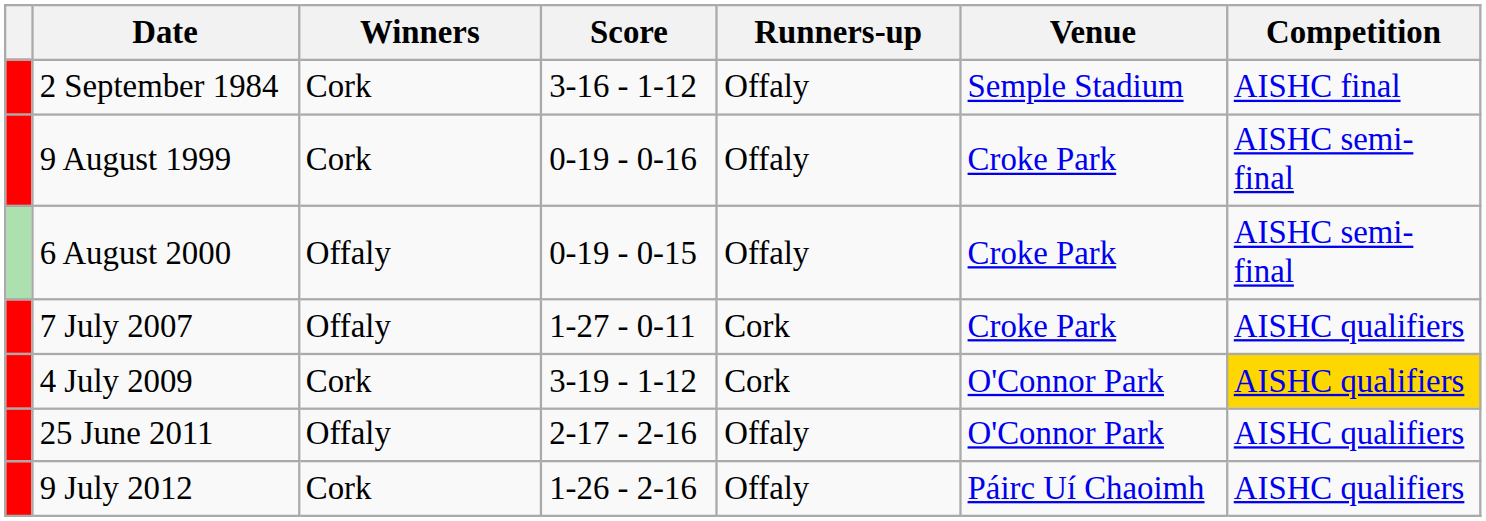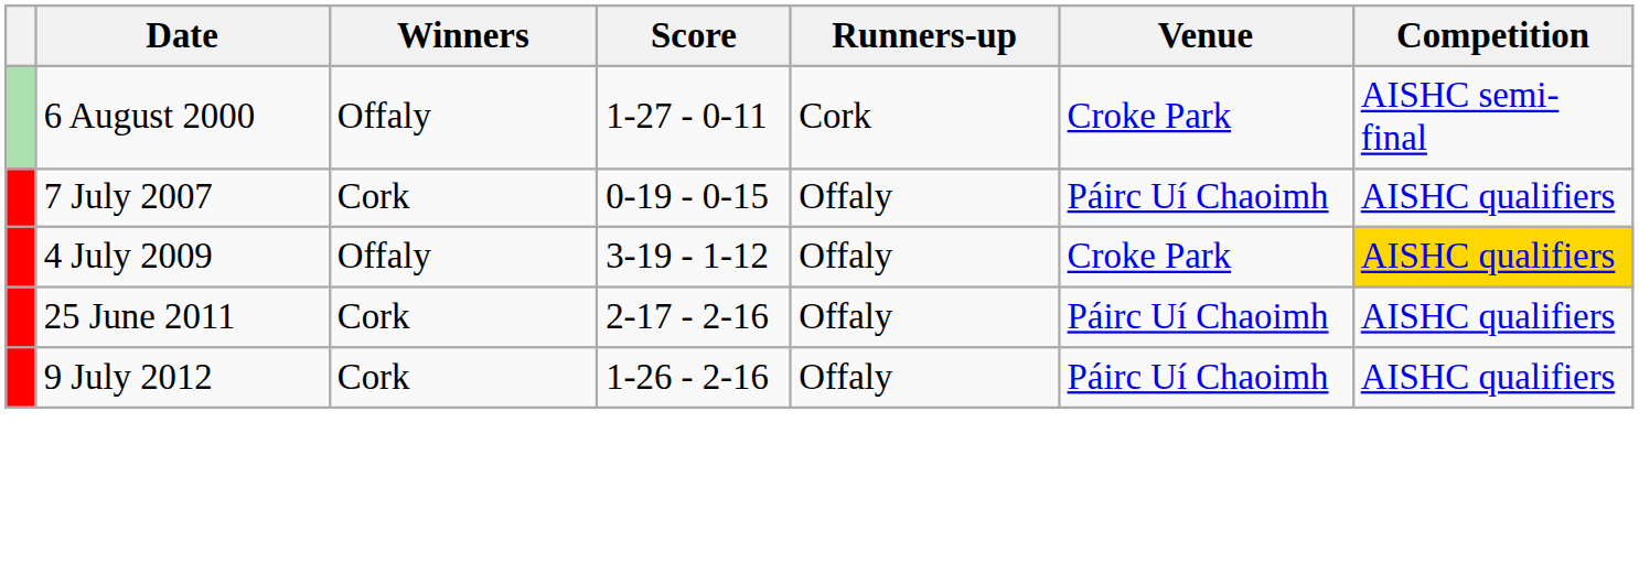- row: 2 September 1984 | Cork | 3-16 - 1-12 | Offaly | Semple Stadium | AISHC final
- row: 9 August 1999 | Cork | 0-19 - 0-16 | Offaly | Croke Park | AISHC semi-final
6 August 2000 | Score: 0-19 - 0-15 -> 1-27 - 0-11
6 August 2000 | Runners-up: Offaly -> Cork
7 July 2007 | Winners: Offaly -> Cork
7 July 2007 | Score: 1-27 - 0-11 -> 0-19 - 0-15
7 July 2007 | Runners-up: Cork -> Offaly
7 July 2007 | Venue: Croke Park -> Páirc Uí Chaoimh
4 July 2009 | Winners: Cork -> Offaly
4 July 2009 | Runners-up: Cork -> Offaly
4 July 2009 | Venue: O'Connor Park -> Croke Park
25 June 2011 | Winners: Offaly -> Cork
25 June 2011 | Venue: O'Connor Park -> Páirc Uí Chaoimh
